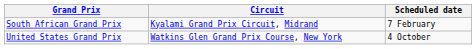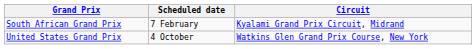columns swapped: Circuit <-> Scheduled date
